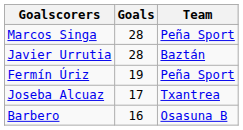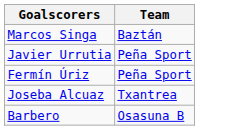- column: Goals | 28 | 28 | 19 | 17 | 16
Marcos Singa | Team: Peña Sport -> Baztán
Javier Urrutia | Team: Baztán -> Peña Sport
